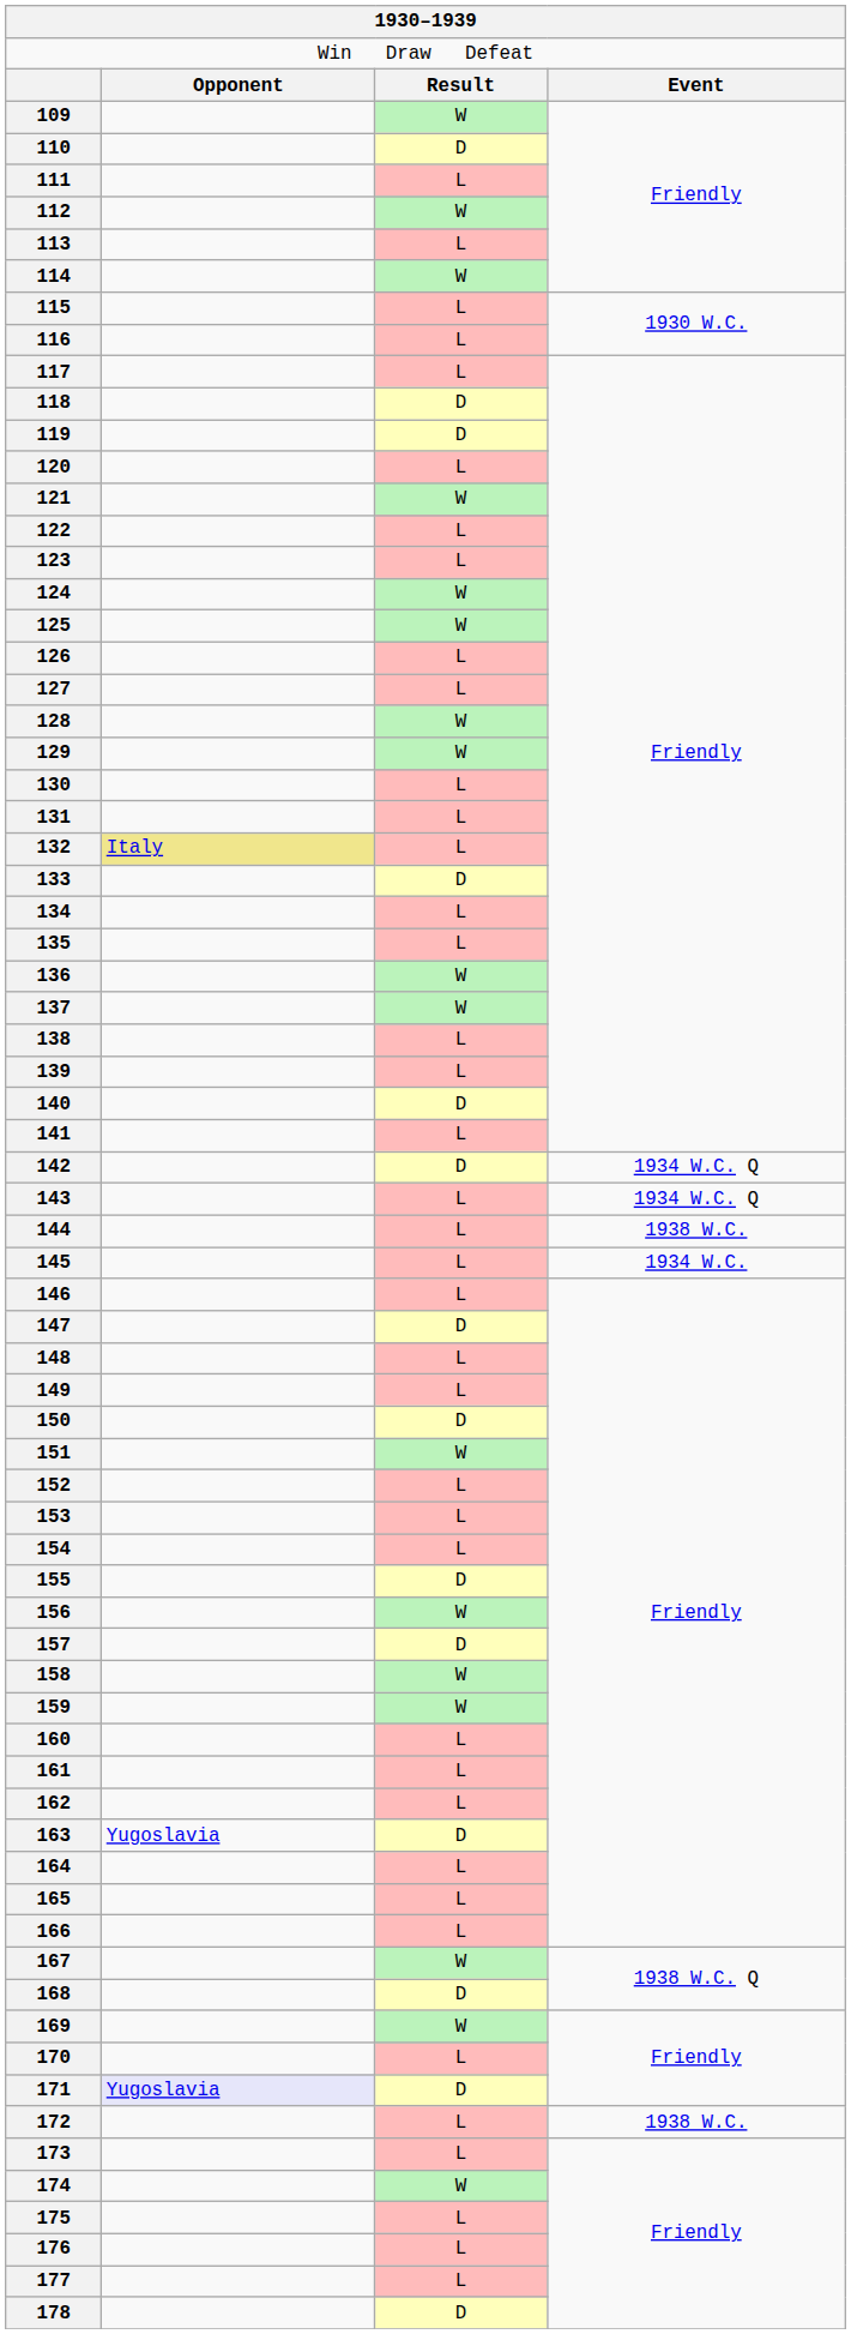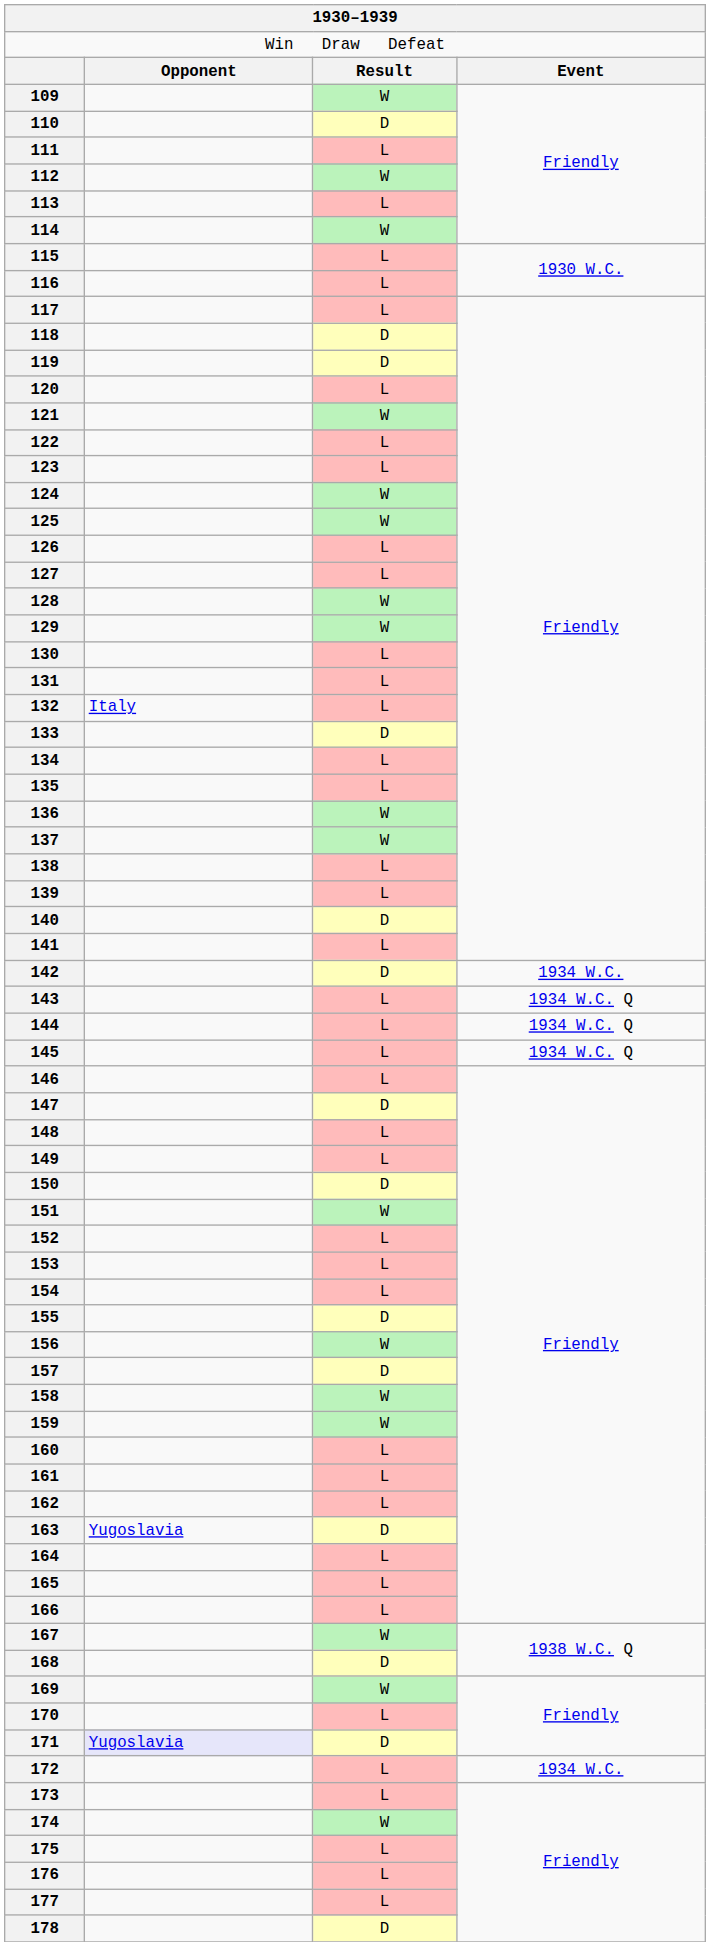132 | column 2: khaki background -> no background
142 | column 4: 1934 W.C. Q -> 1934 W.C.
144 | column 4: 1938 W.C. -> 1934 W.C. Q
145 | column 4: 1934 W.C. -> 1934 W.C. Q
172 | column 4: 1938 W.C. -> 1934 W.C.
